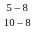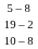+ row: 19 – 2
